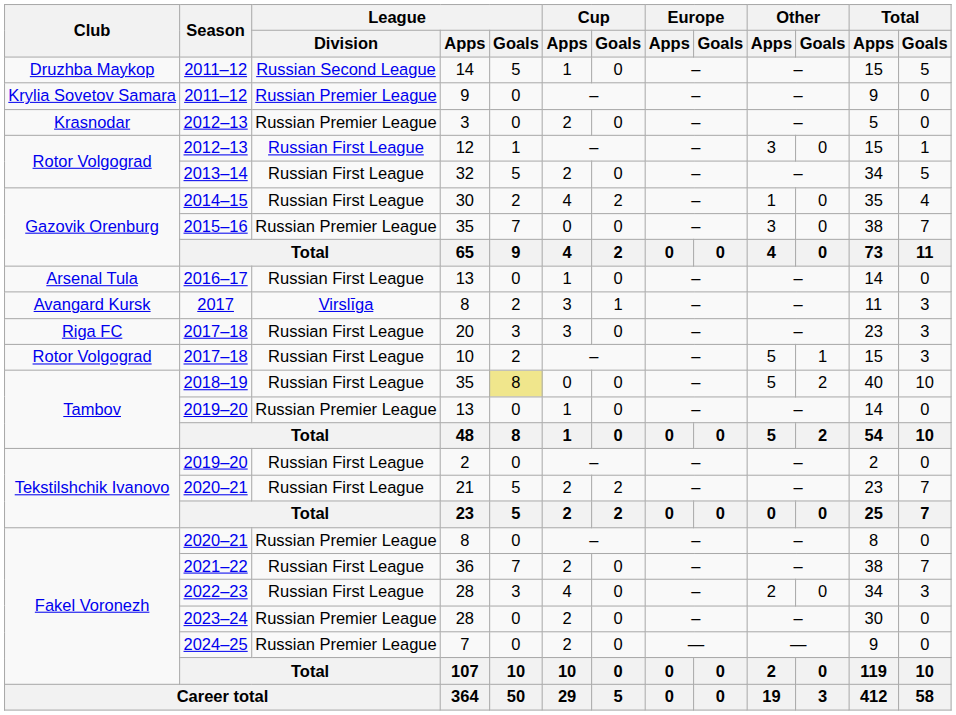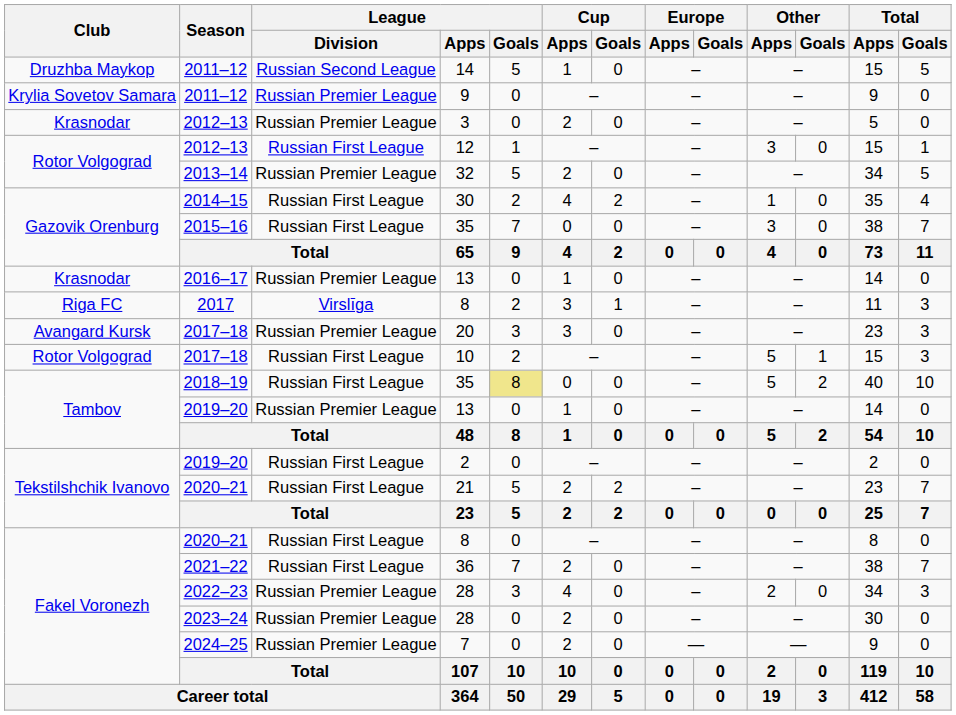32 | League / Division: Russian First League -> Russian Premier League
2015–16 / 35 | League / Division: Russian Premier League -> Russian First League
2016–17 / 13 | Club: Arsenal Tula -> Krasnodar
2016–17 / 13 | League / Division: Russian First League -> Russian Premier League
2017 / 8 | Club: Avangard Kursk -> Riga FC
20 | Club: Riga FC -> Avangard Kursk
20 | League / Division: Russian First League -> Russian Premier League
2020–21 / 8 | League / Division: Russian Premier League -> Russian First League
2022–23 / 28 | League / Division: Russian First League -> Russian Premier League
